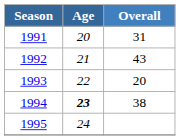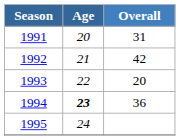1992 | Overall: 43 -> 42
1994 | Overall: 38 -> 36
